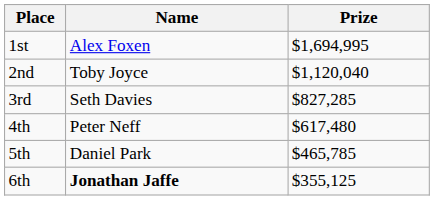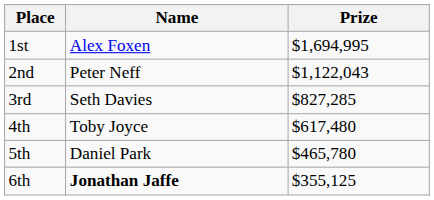2nd | Name: Toby Joyce -> Peter Neff
2nd | Prize: $1,120,040 -> $1,122,043
4th | Name: Peter Neff -> Toby Joyce
5th | Prize: $465,785 -> $465,780
